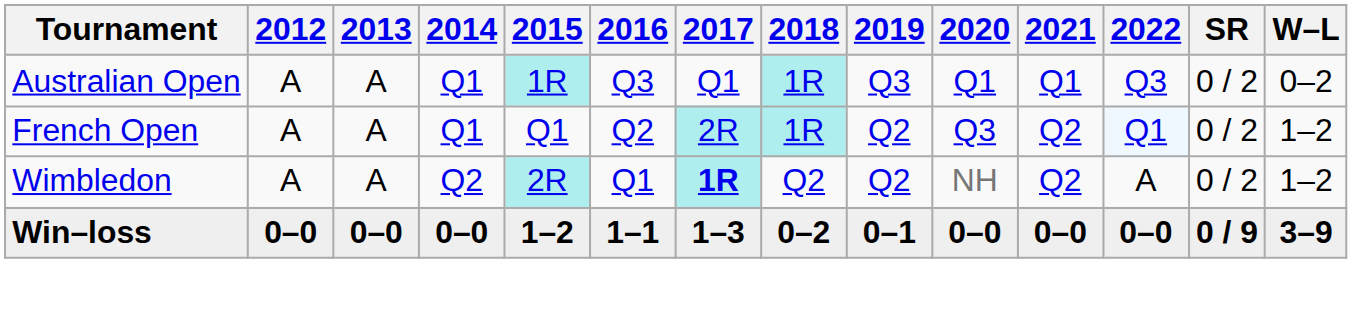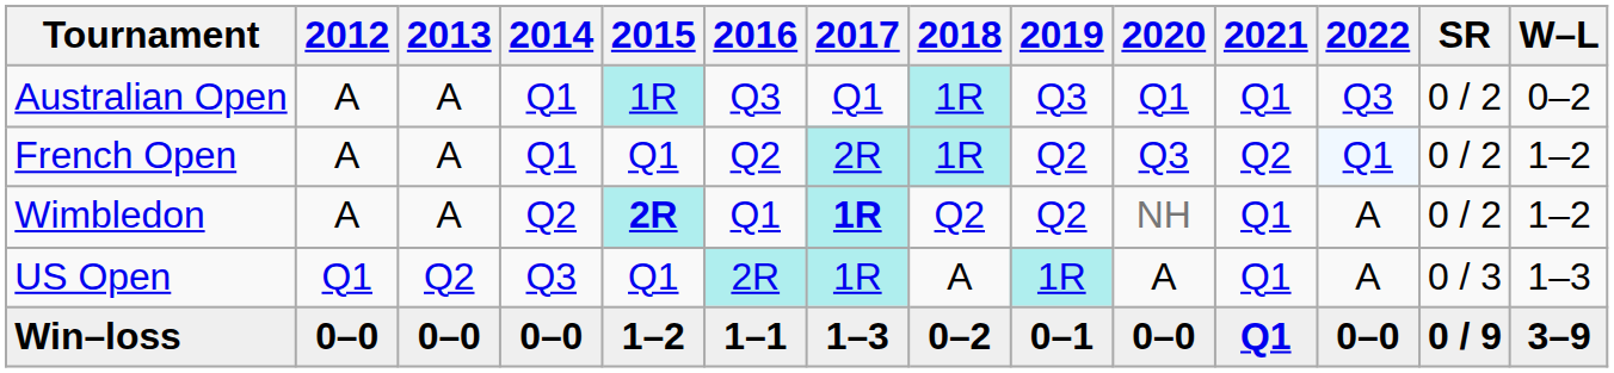Wimbledon | 2015: normal -> bold
Wimbledon | 2021: Q2 -> Q1
+ row: US Open | Q1 | Q2 | Q3 | Q1 | 2R | 1R | A | 1R | A | Q1 | A | 0 / 3 | 1–3
Win–loss | 2021: 0–0 -> Q1
